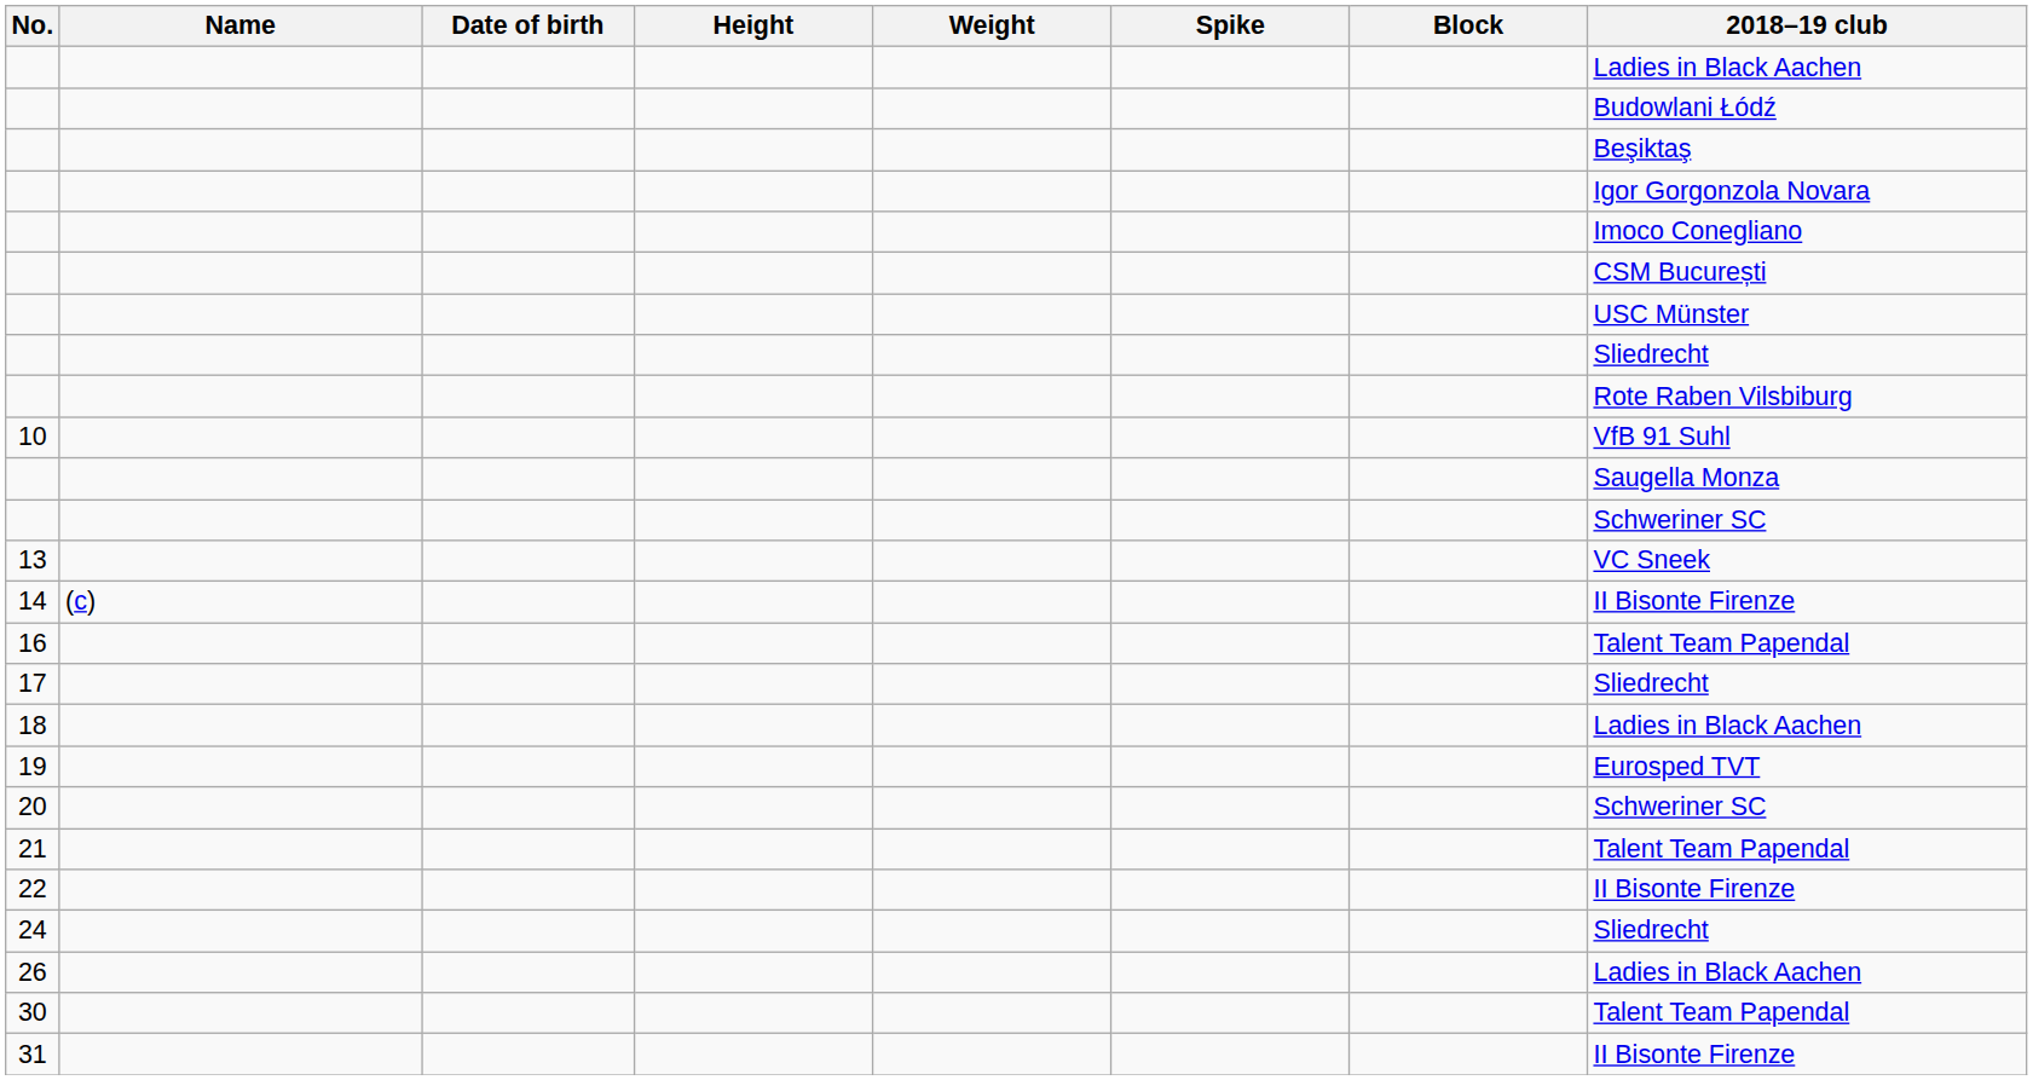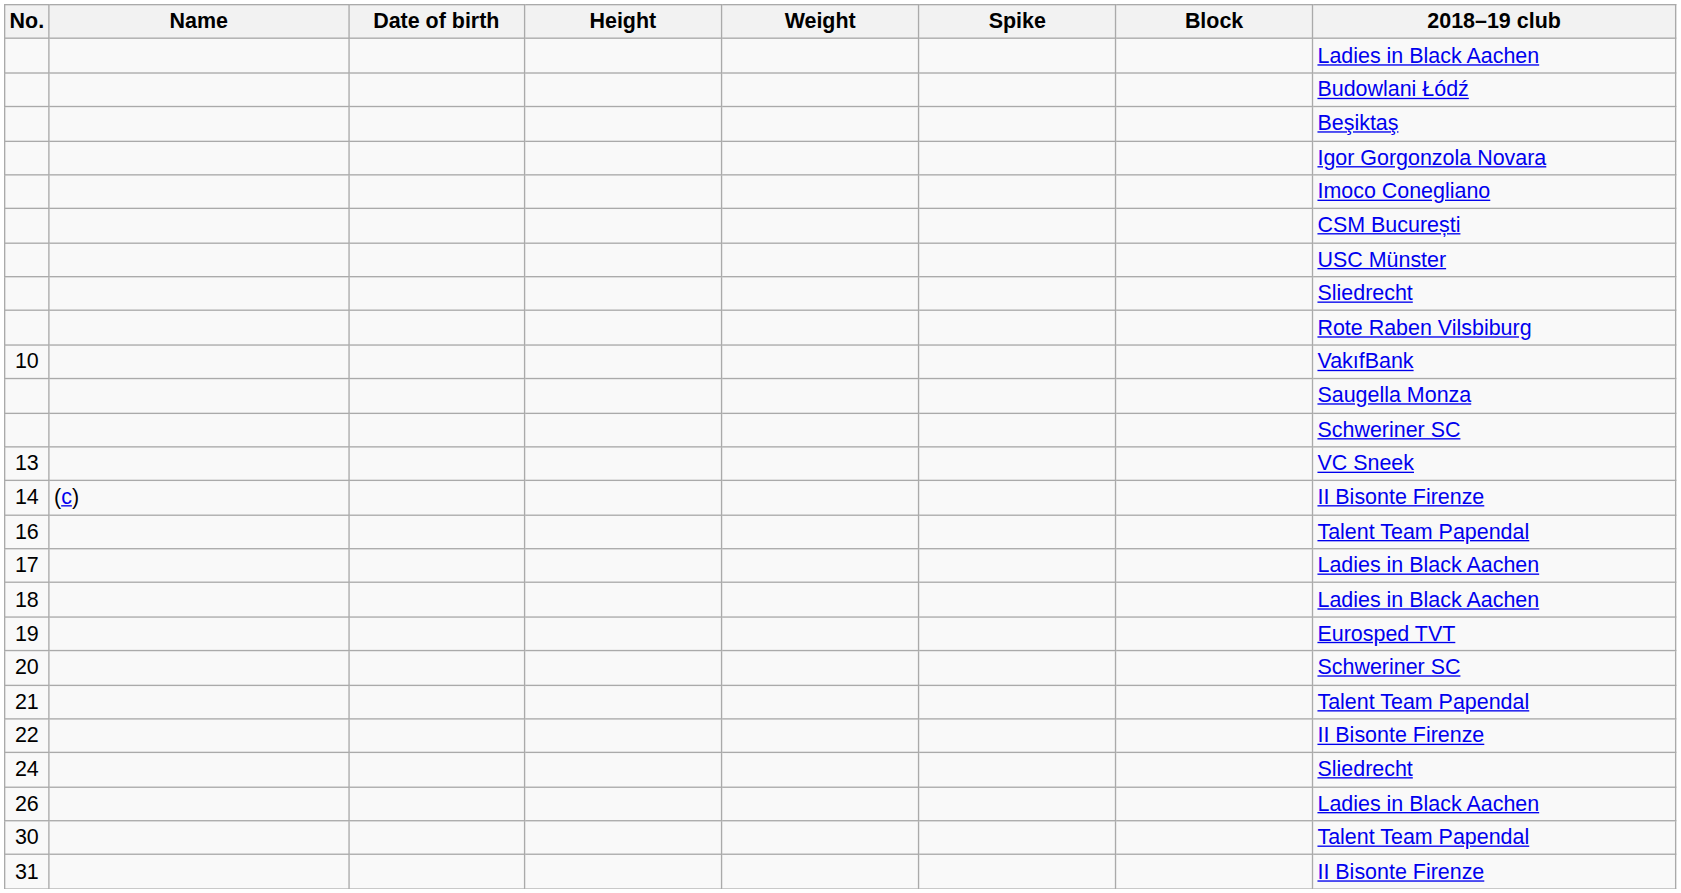10 | 2018–19 club: VfB 91 Suhl -> VakıfBank
17 | 2018–19 club: Sliedrecht -> Ladies in Black Aachen
